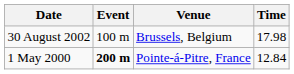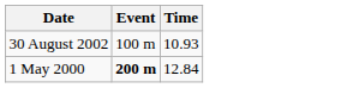- column: Venue | Brussels, Belgium | Pointe-á-Pitre, France
30 August 2002 | Time: 17.98 -> 10.93
